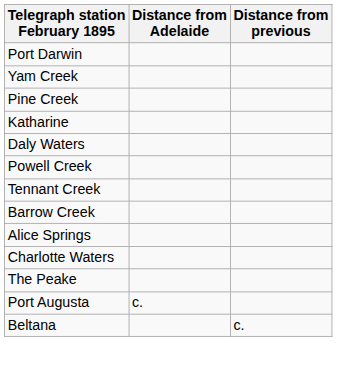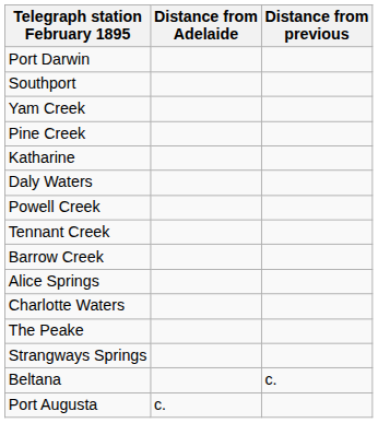+ row: Southport
+ row: Strangways Springs
rows swapped: Beltana <-> Port Augusta
